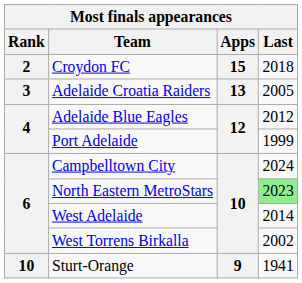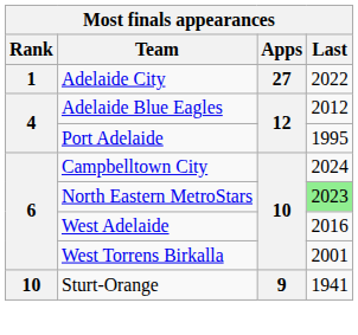+ row: 1 | Adelaide City | 27 | 2022
- row: 2 | Croydon FC | 15 | 2018
- row: 3 | Adelaide Croatia Raiders | 13 | 2005
Port Adelaide | Last: 1999 -> 1995
West Adelaide | Last: 2014 -> 2016
West Torrens Birkalla | Last: 2002 -> 2001
